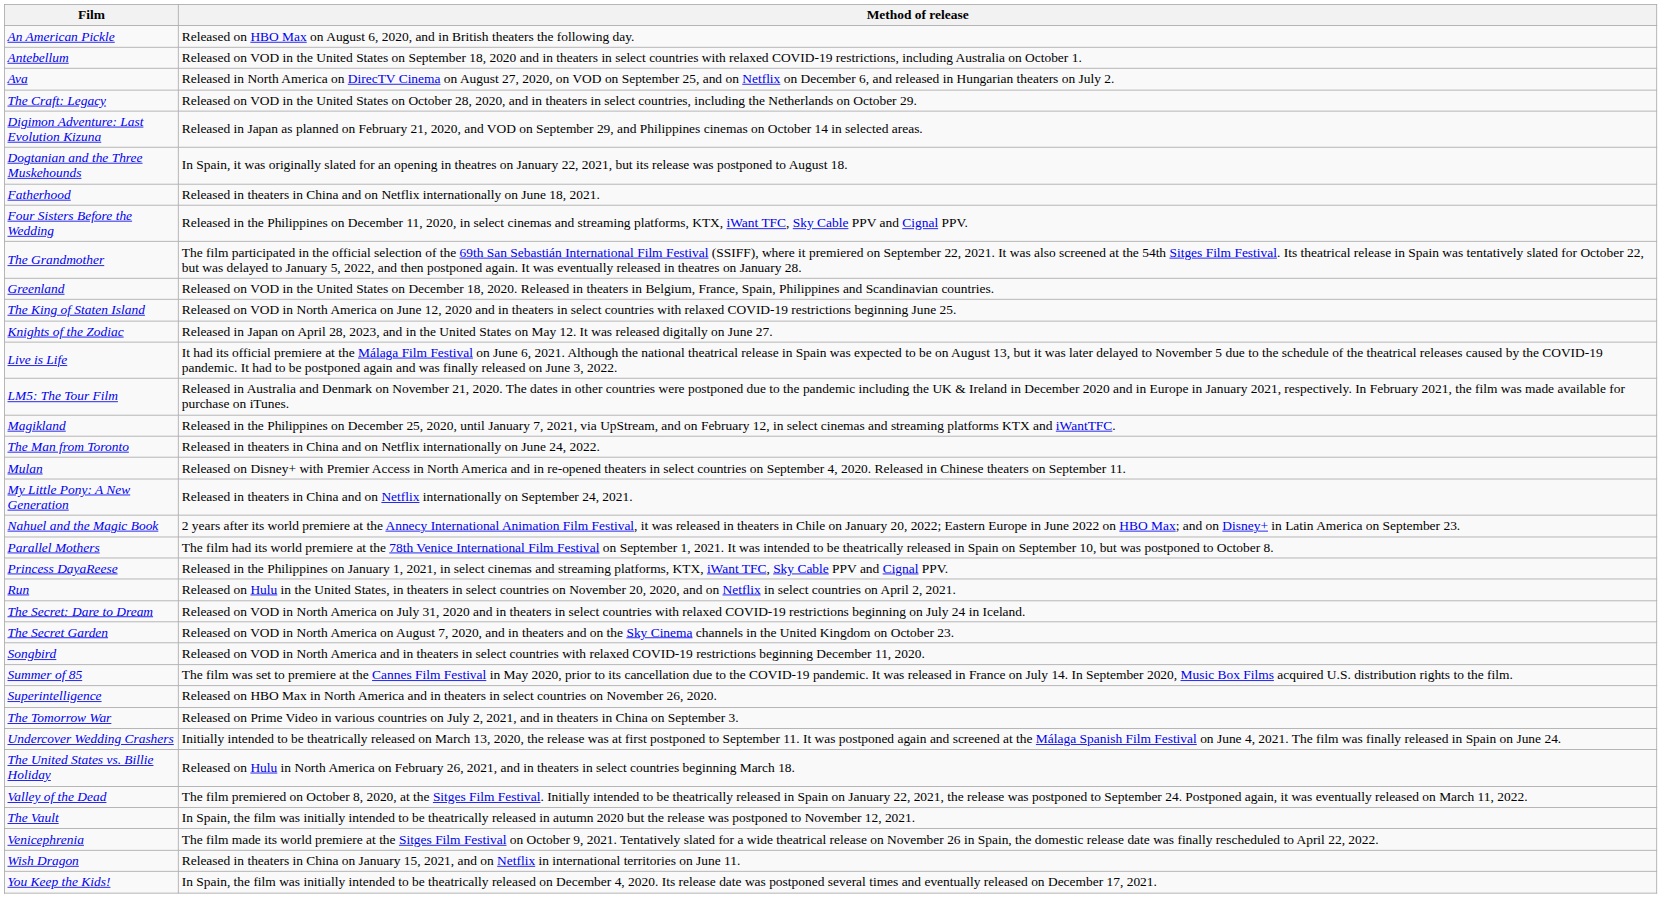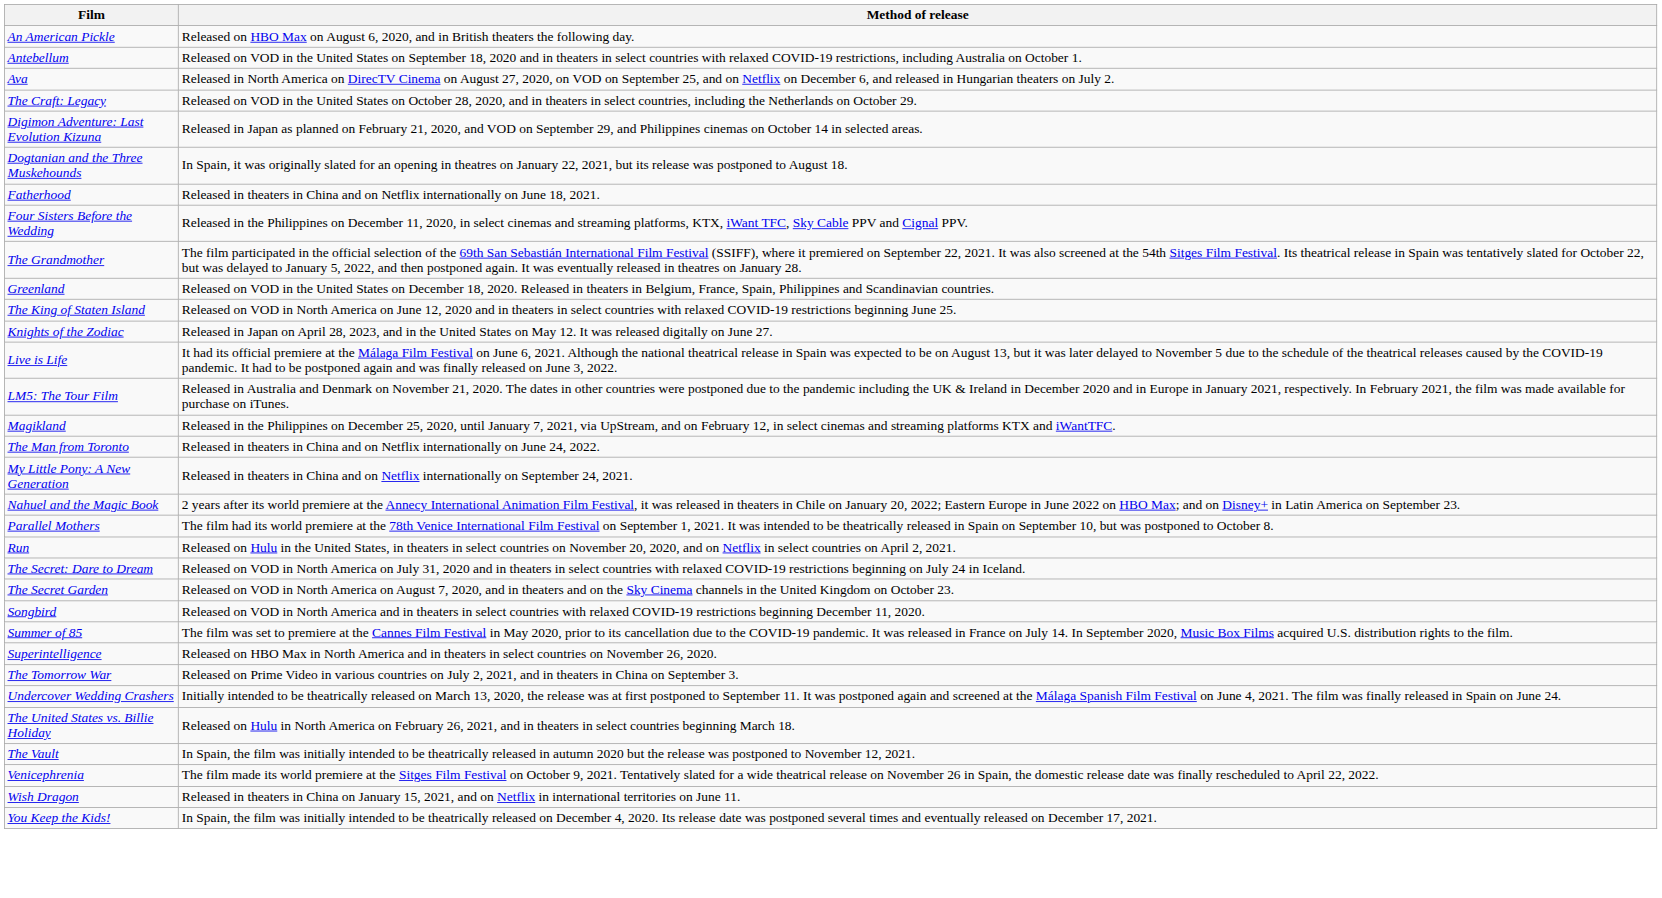- row: Mulan | Released on Disney+ with Premier Access in North America and in re-opened theaters in select countries on September 4, 2020. Released in Chinese theaters on September 11.
- row: Princess DayaReese | Released in the Philippines on January 1, 2021, in select cinemas and streaming platforms, KTX, iWant TFC, Sky Cable PPV and Cignal PPV.
- row: Valley of the Dead | The film premiered on October 8, 2020, at the Sitges Film Festival. Initially intended to be theatrically released in Spain on January 22, 2021, the release was postponed to September 24. Postponed again, it was eventually released on March 11, 2022.
